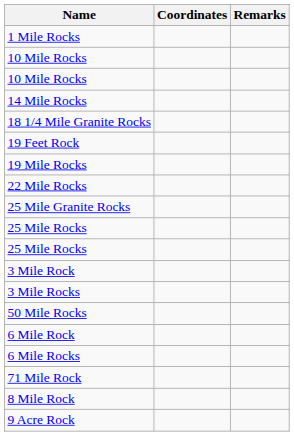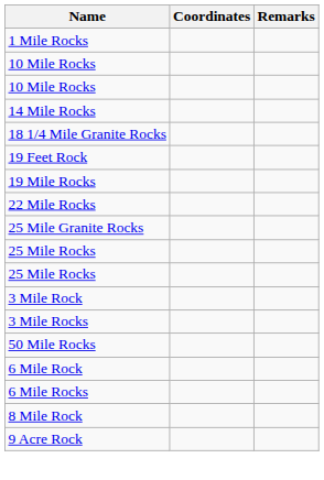- row: 71 Mile Rock
